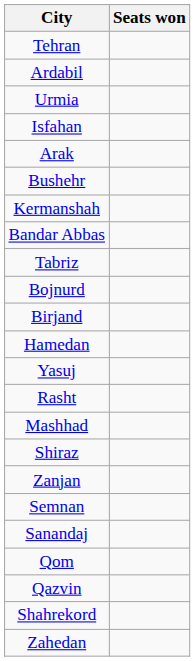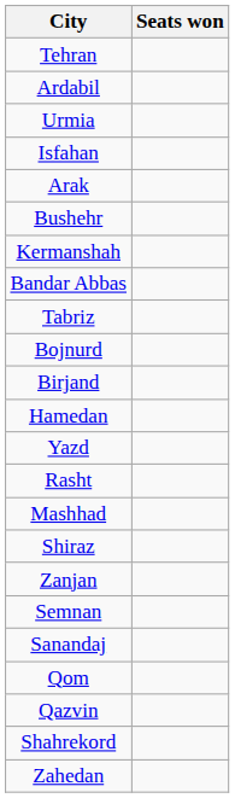- row: Yasuj
+ row: Yazd
